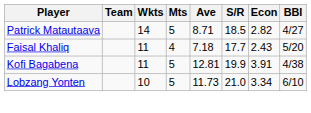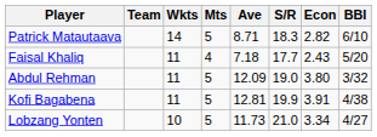Patrick Matautaava | S/R: 18.5 -> 18.3
Patrick Matautaava | BBI: 4/27 -> 6/10
+ row: Abdul Rehman | 11 | 5 | 12.09 | 19.0 | 3.80 | 3/32
Lobzang Yonten | BBI: 6/10 -> 4/27
